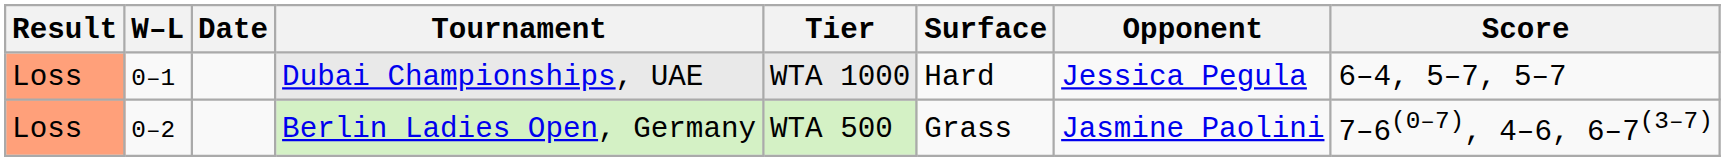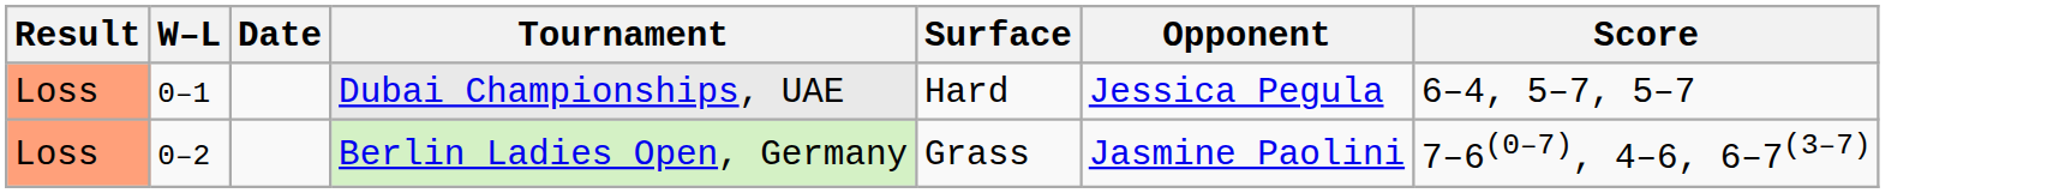- column: Tier | WTA 1000 | WTA 500
